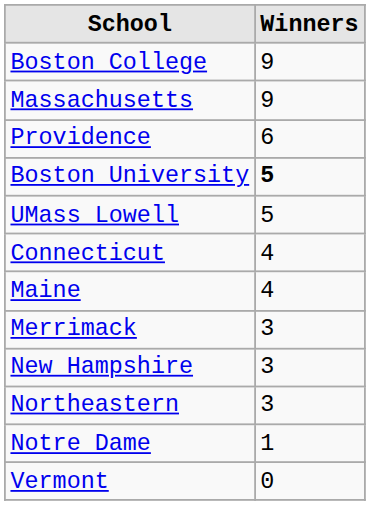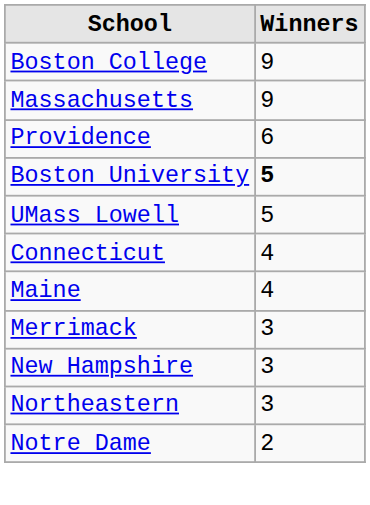Notre Dame | Winners: 1 -> 2
- row: Vermont | 0
